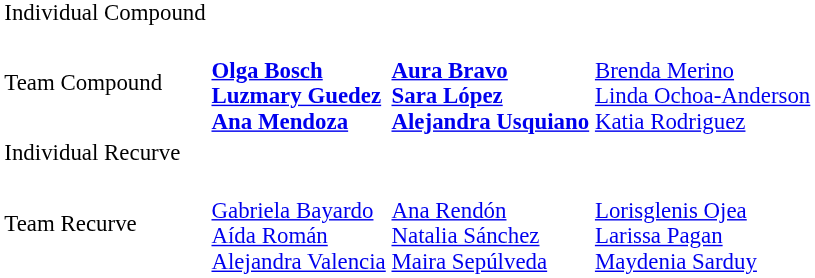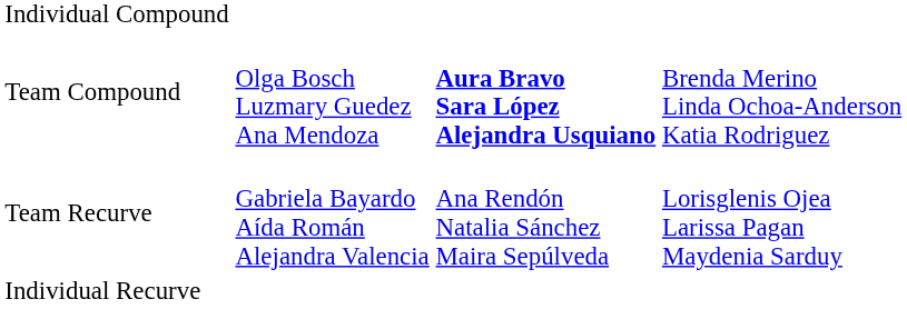Team Compound | column 2: bold -> normal
rows swapped: Individual Recurve <-> Team Recurve
